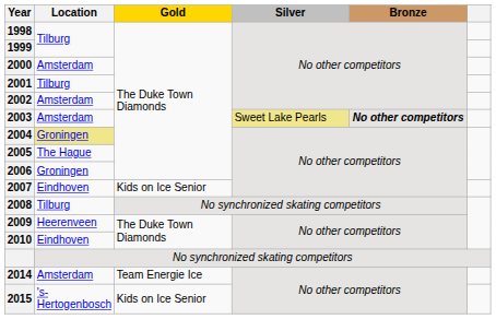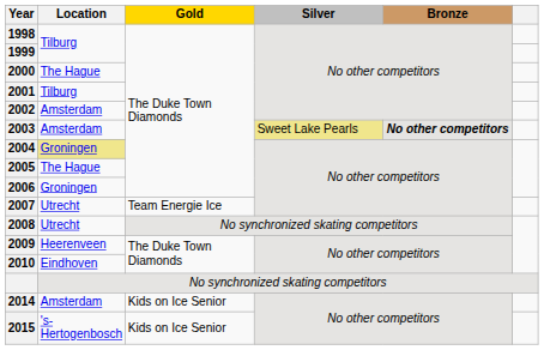2000 | Location: Amsterdam -> The Hague
2007 | Location: Eindhoven -> Utrecht
2007 | Gold: Kids on Ice Senior -> Team Energie Ice
2008 | Location: Tilburg -> Utrecht
2014 | Gold: Team Energie Ice -> Kids on Ice Senior
